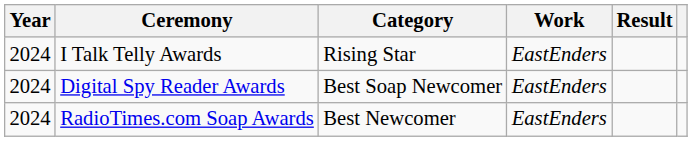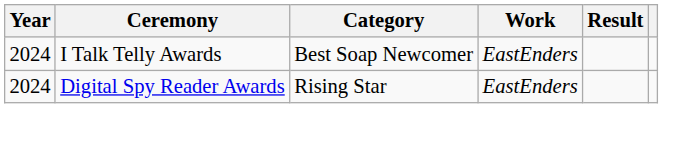I Talk Telly Awards | Category: Rising Star -> Best Soap Newcomer
Digital Spy Reader Awards | Category: Best Soap Newcomer -> Rising Star
- row: 2024 | RadioTimes.com Soap Awards | Best Newcomer | EastEnders
